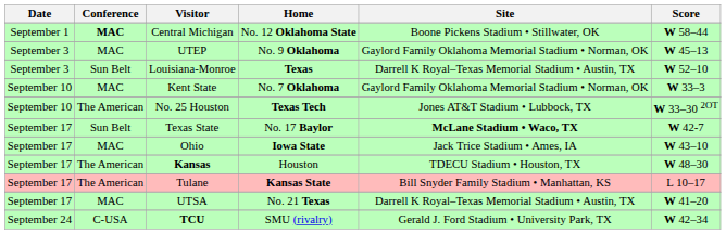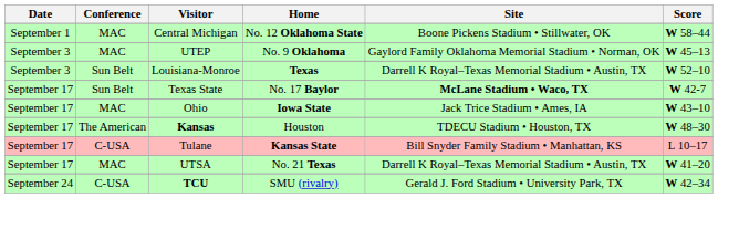Central Michigan | Conference: bold -> normal
- row: September 10 | MAC | Kent State | No. 7 Oklahoma | Gaylord Family Oklahoma Memorial Stadium • Norman, OK | W 33–3
- row: September 10 | The American | No. 25 Houston | Texas Tech | Jones AT&T Stadium • Lubbock, TX | W 33–30 2OT
Tulane | Conference: The American -> C-USA
